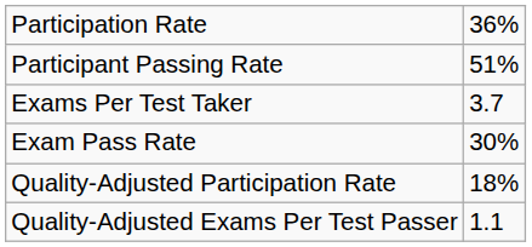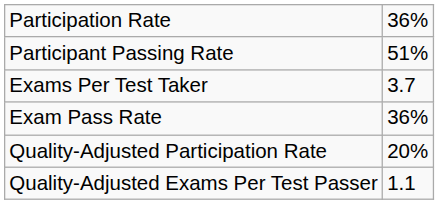Exam Pass Rate | column 2: 30% -> 36%
Quality-Adjusted Participation Rate | column 2: 18% -> 20%
